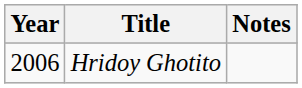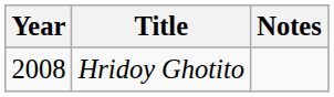Hridoy Ghotito | Year: 2006 -> 2008
